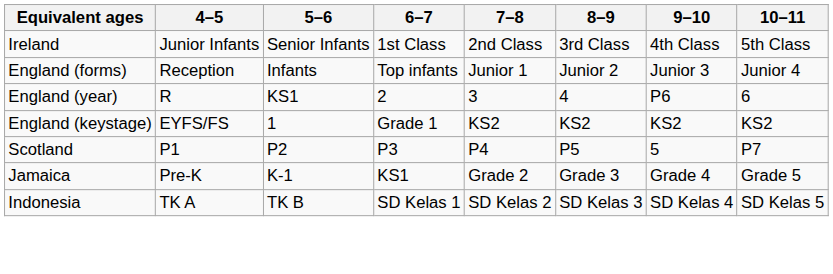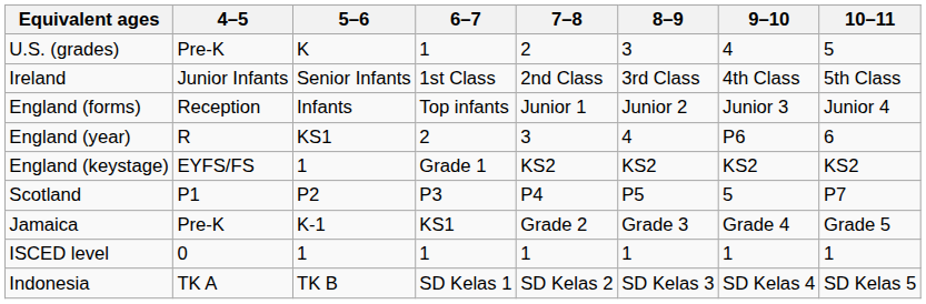+ row: U.S. (grades) | Pre-K | K | 1 | 2 | 3 | 4 | 5
+ row: ISCED level | 0 | 1 | 1 | 1 | 1 | 1 | 1
